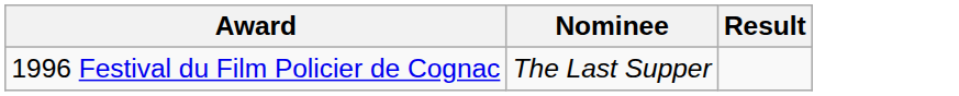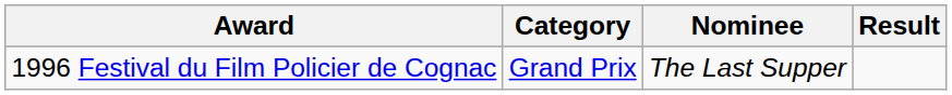+ column: Category | Grand Prix
